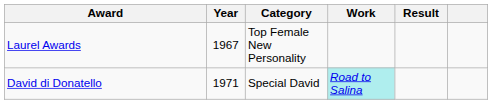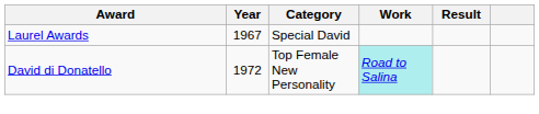Laurel Awards | Category: Top Female New Personality -> Special David
David di Donatello | Year: 1971 -> 1972
David di Donatello | Category: Special David -> Top Female New Personality
